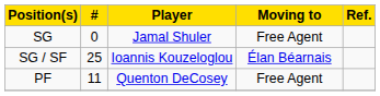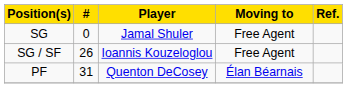SG / SF | #: 25 -> 26
SG / SF | Moving to: Élan Béarnais -> Free Agent
PF | #: 11 -> 31
PF | Moving to: Free Agent -> Élan Béarnais
